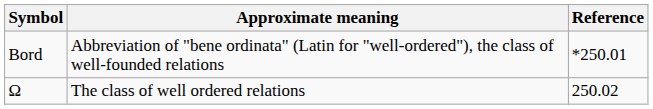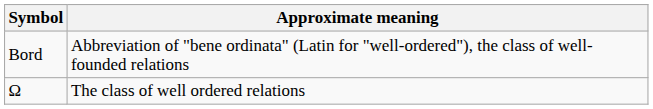- column: Reference | *250.01 | 250.02
